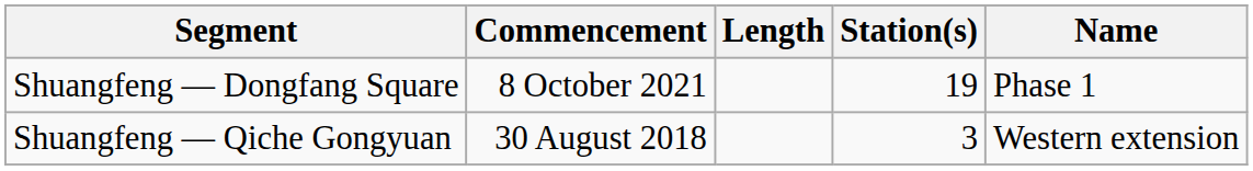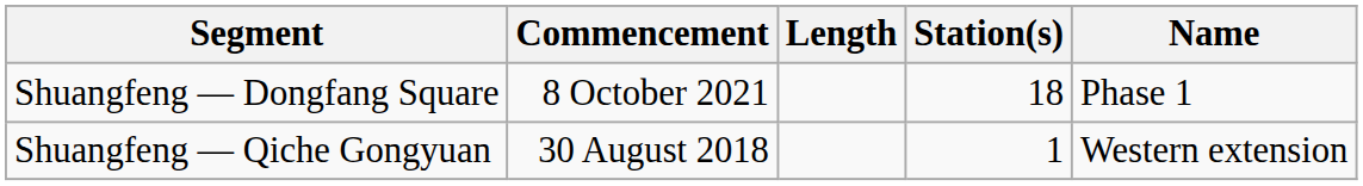Shuangfeng — Dongfang Square | Station(s): 19 -> 18
Shuangfeng — Qiche Gongyuan | Station(s): 3 -> 1
